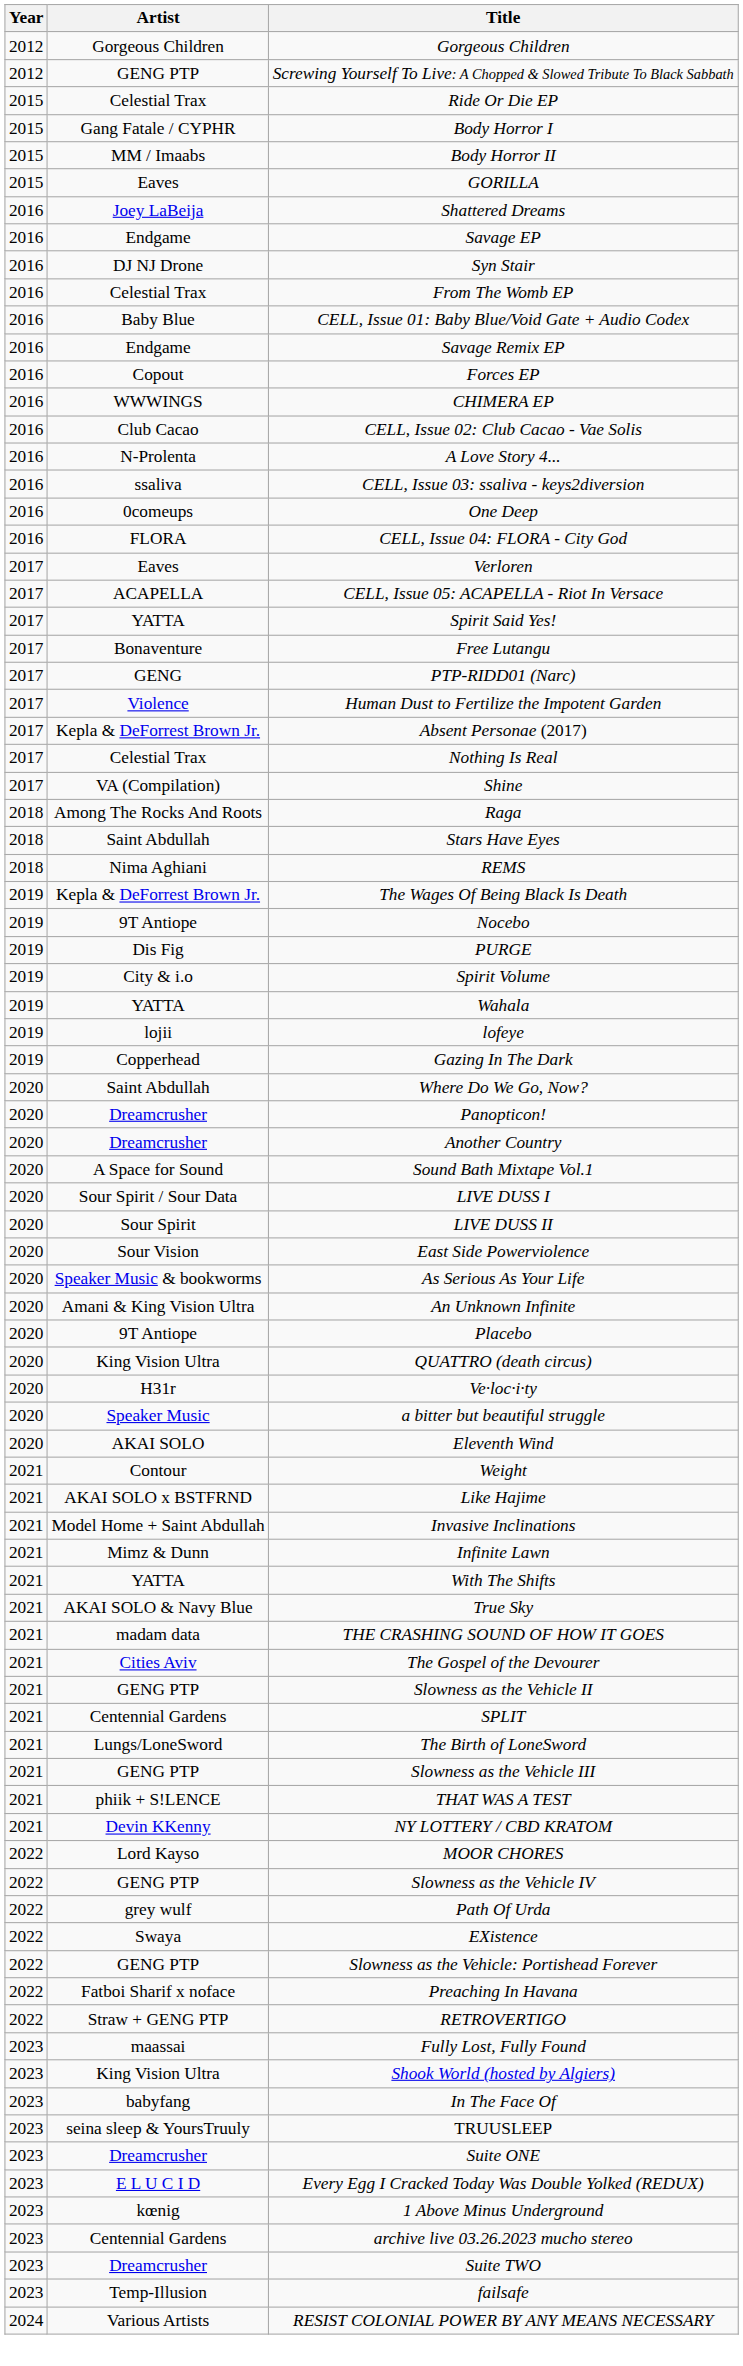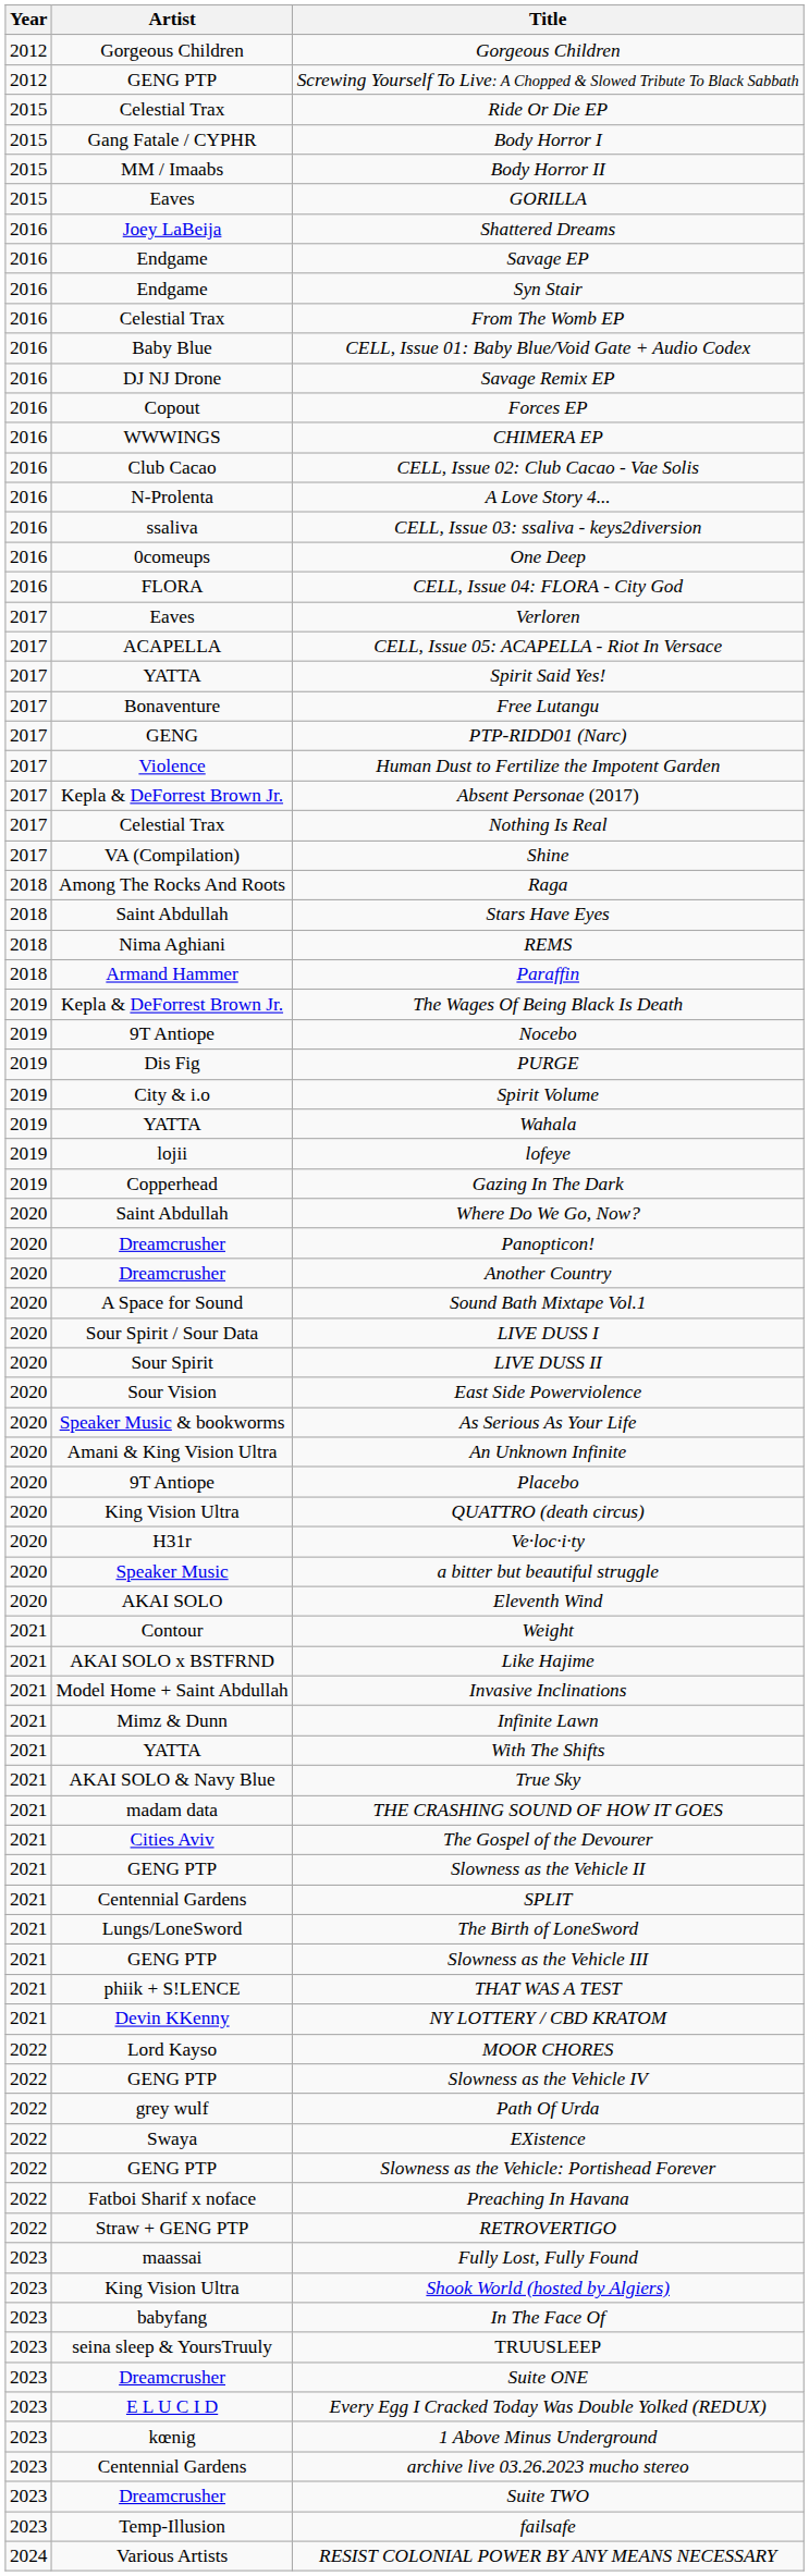Syn Stair | Artist: DJ NJ Drone -> Endgame
Savage Remix EP | Artist: Endgame -> DJ NJ Drone
+ row: 2018 | Armand Hammer | Paraffin
